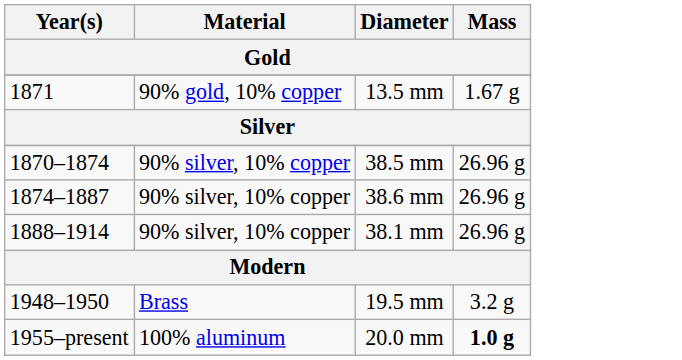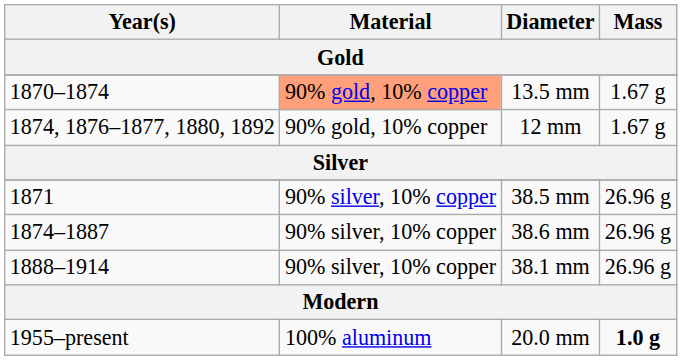13.5 mm | Year(s): 1871 -> 1870–1874
13.5 mm | Material: no background -> lightsalmon background
+ row: 1874, 1876–1877, 1880, 1892 | 90% gold, 10% copper | 12 mm | 1.67 g
38.5 mm | Year(s): 1870–1874 -> 1871
- row: 1948–1950 | Brass | 19.5 mm | 3.2 g
